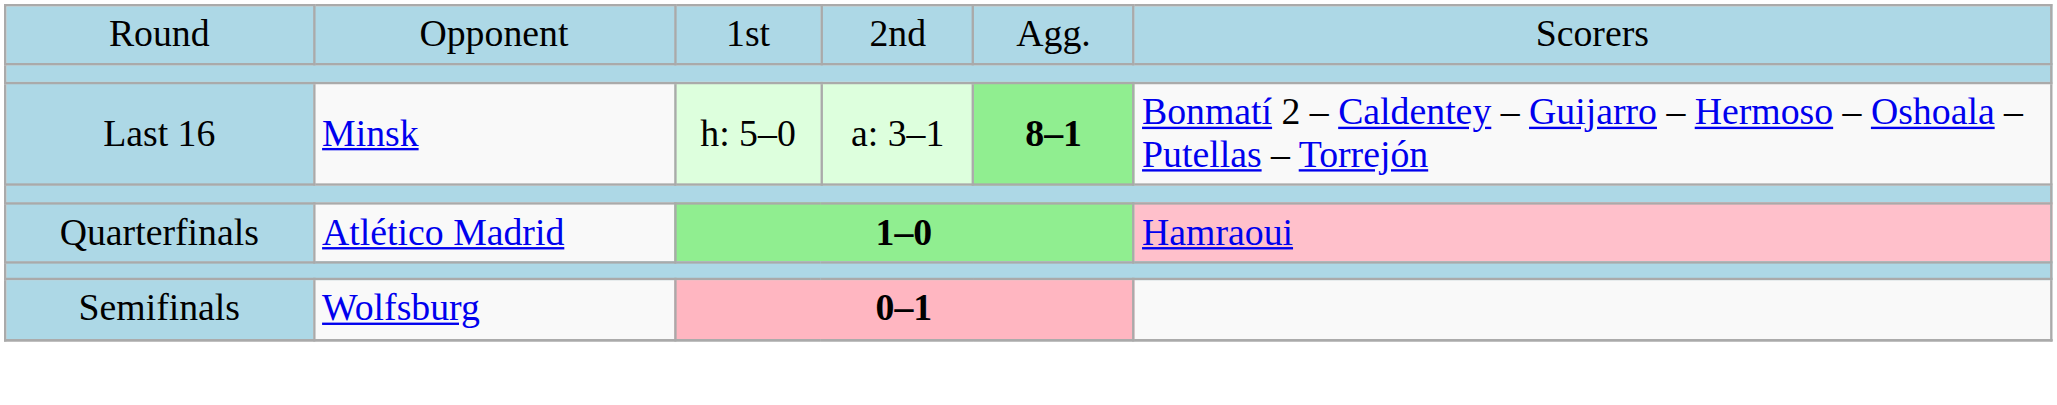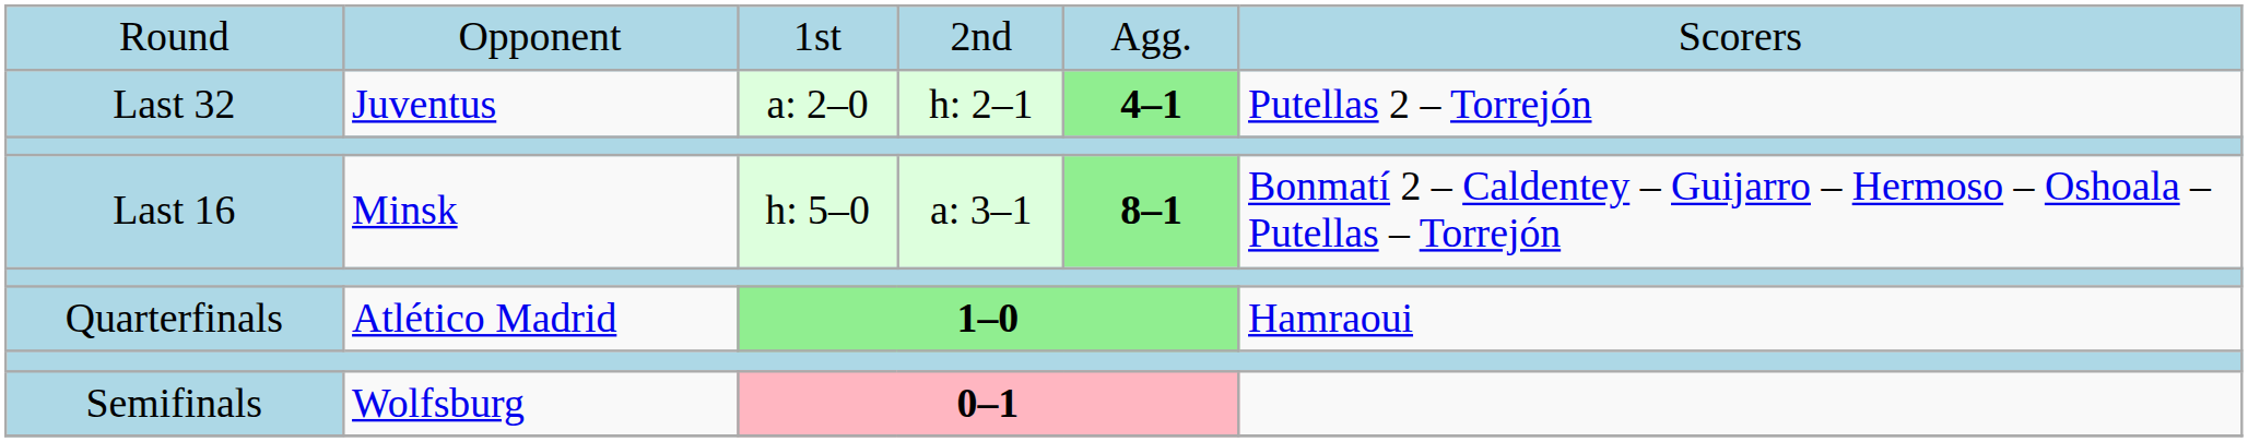+ row: Last 32 | Juventus | a: 2–0 | h: 2–1 | 4–1 | Putellas 2 – Torrejón
Quarterfinals | column 6: pink background -> no background
